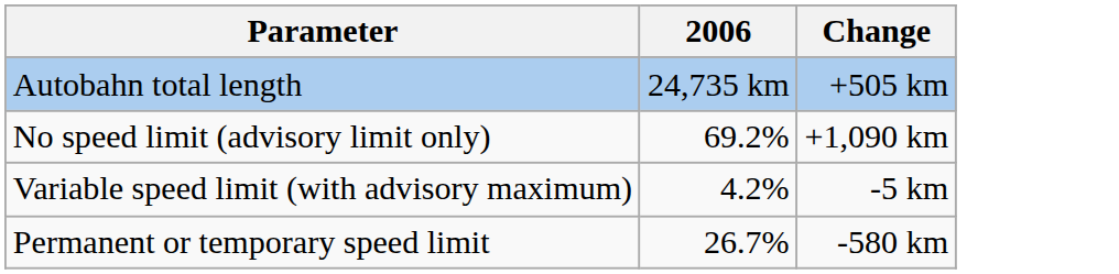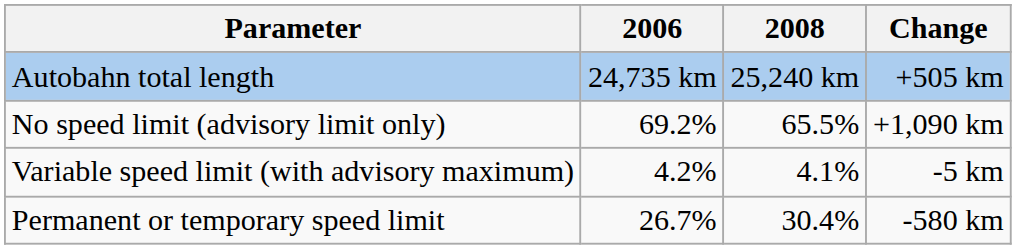+ column: 2008 | 25,240 km | 65.5% | 4.1% | 30.4%
